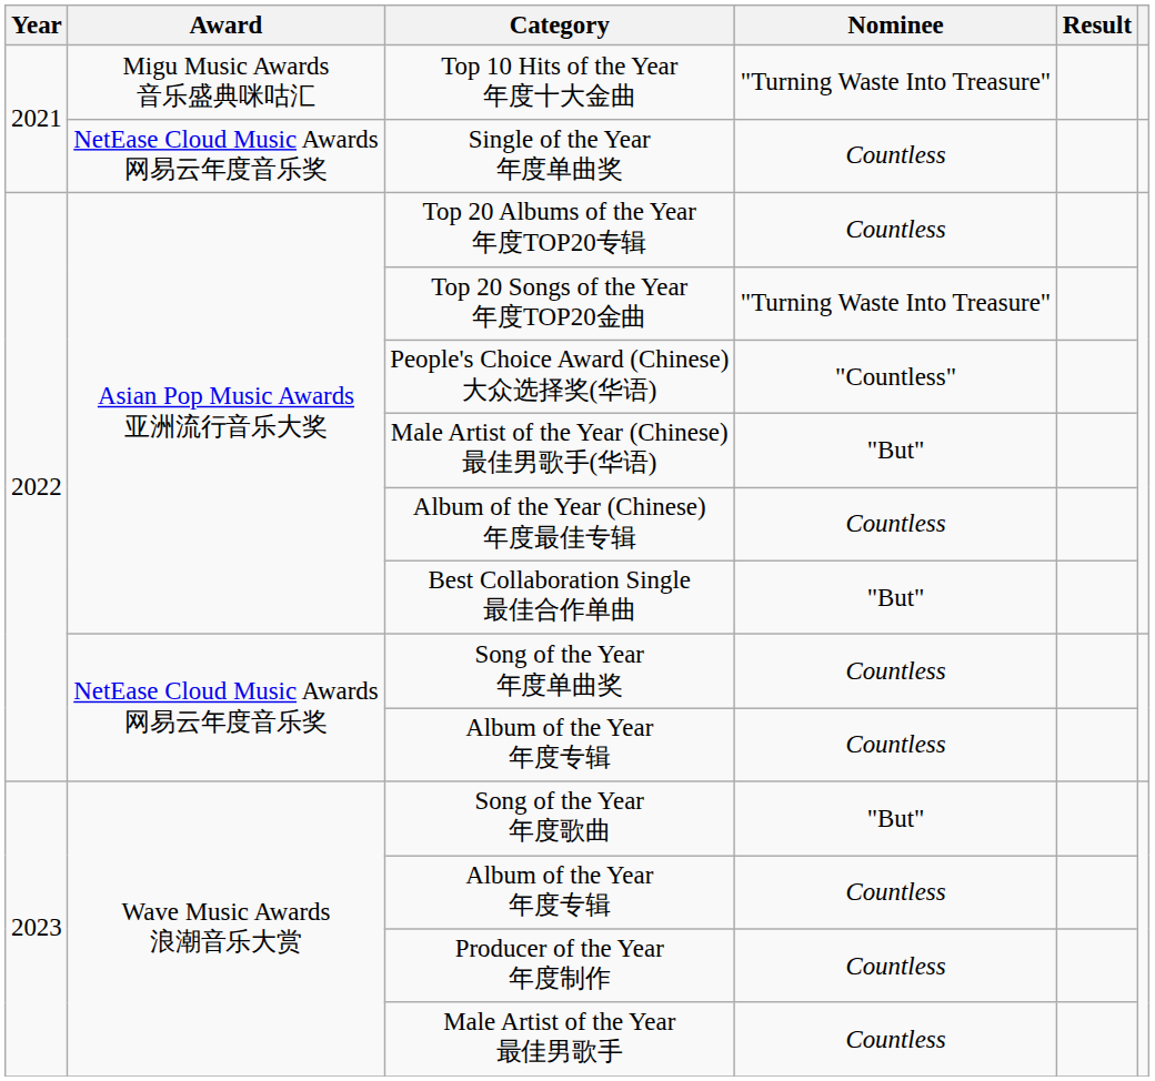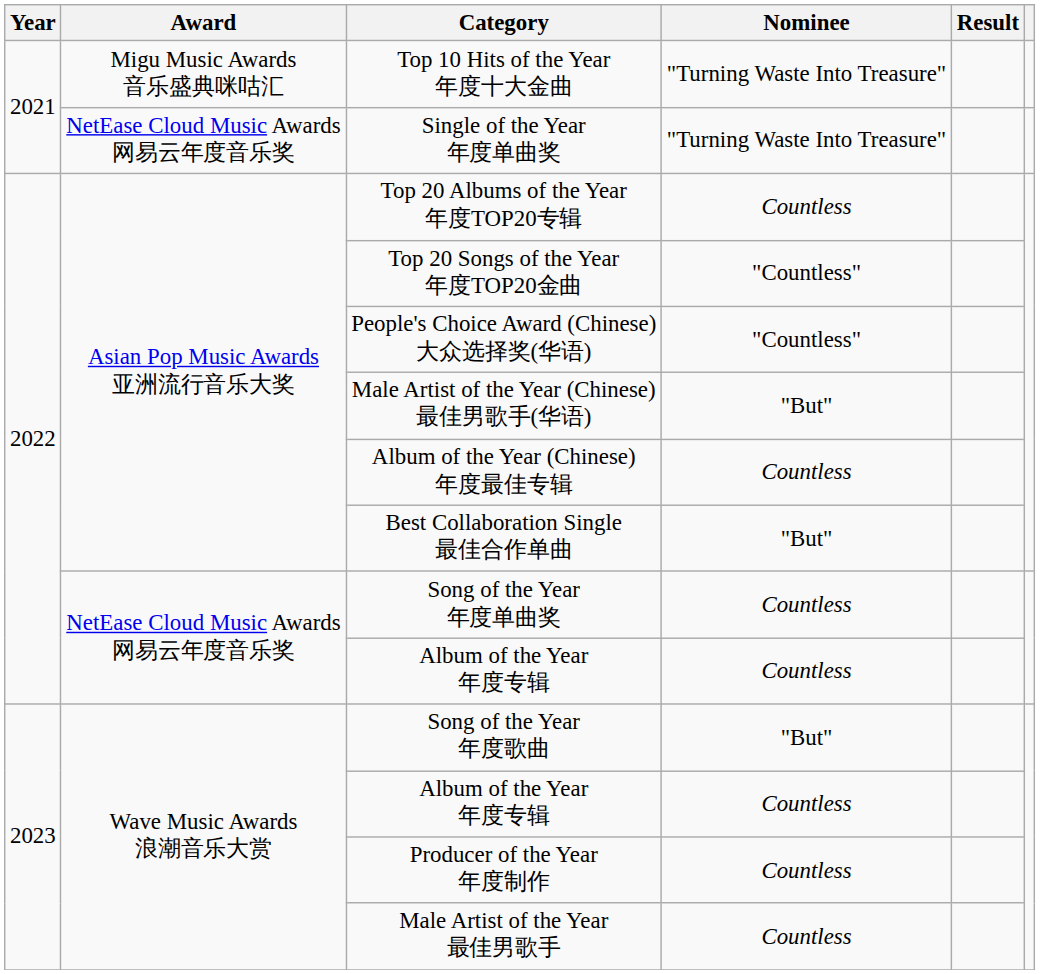Single of the Year 年度单曲奖 | Nominee: Countless -> "Turning Waste Into Treasure"
Top 20 Songs of the Year 年度TOP20金曲 | Nominee: "Turning Waste Into Treasure" -> "Countless"
